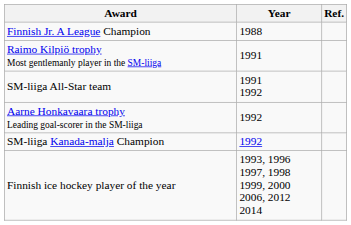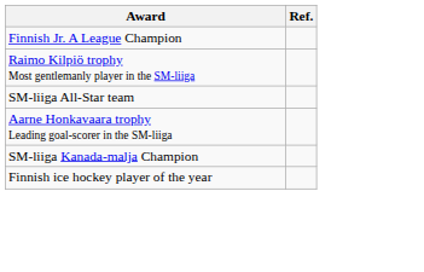- column: Year | 1988 | 1991 | 1991 1992 | 1992 | 1992 | 1993, 1996 1997, 1998 1999, 2000 2006, 2012 2014
